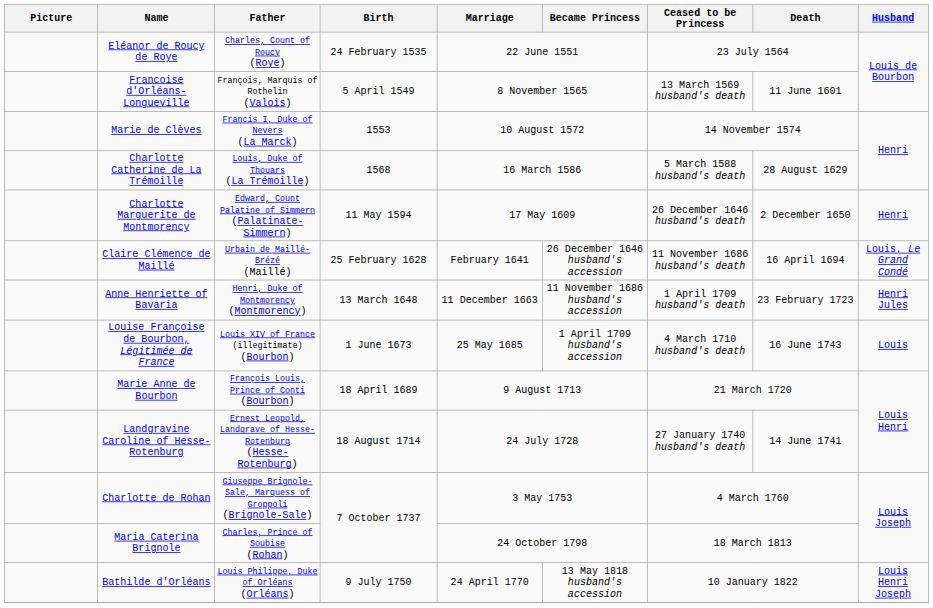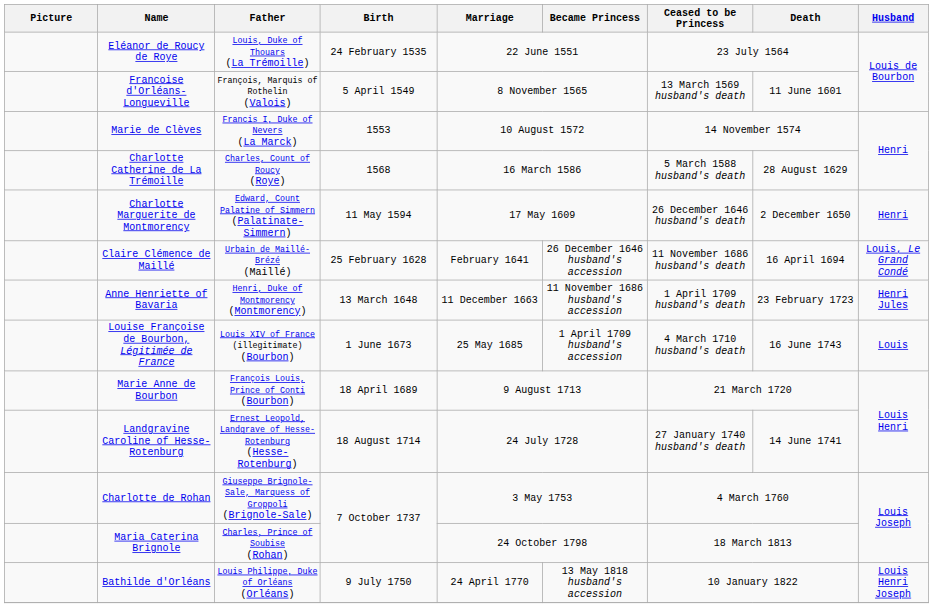Eléanor de Roucy de Roye | Father: Charles, Count of Roucy (Roye) -> Louis, Duke of Thouars (La Trémoille)
Charlotte Catherine de La Trémoille | Father: Louis, Duke of Thouars (La Trémoille) -> Charles, Count of Roucy (Roye)
